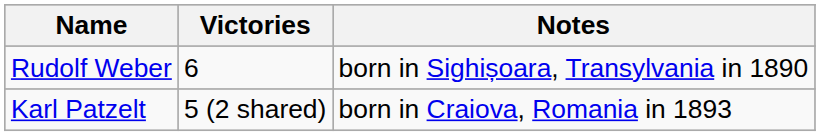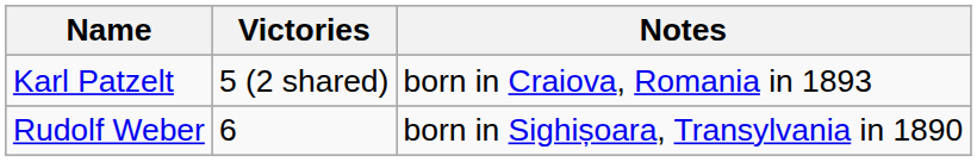rows swapped: Rudolf Weber <-> Karl Patzelt
